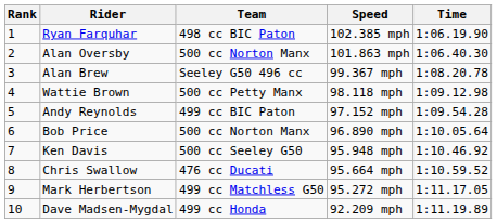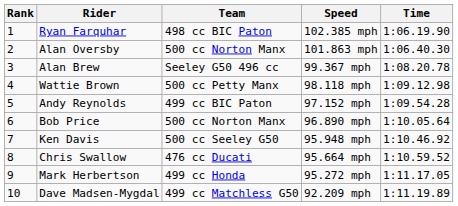Mark Herbertson | Team: 499 cc Matchless G50 -> 499 cc Honda
Dave Madsen-Mygdal | Team: 499 cc Honda -> 499 cc Matchless G50
